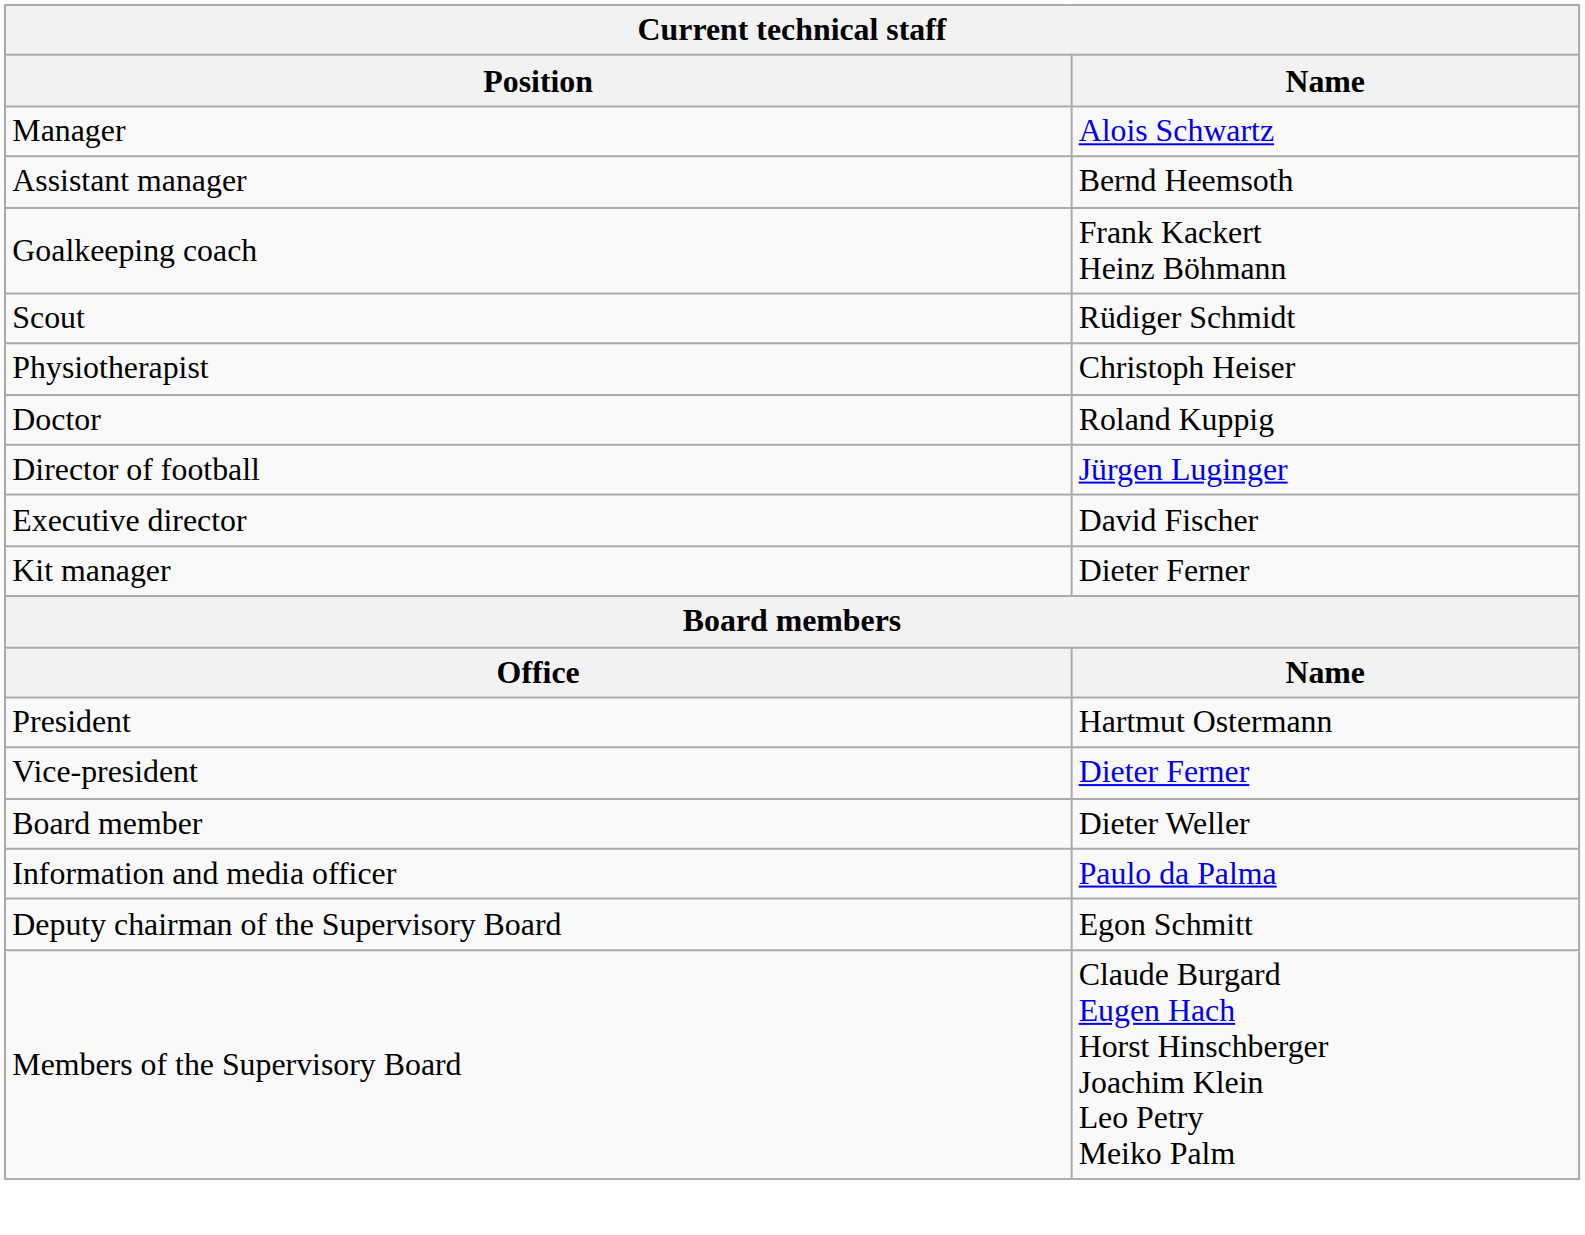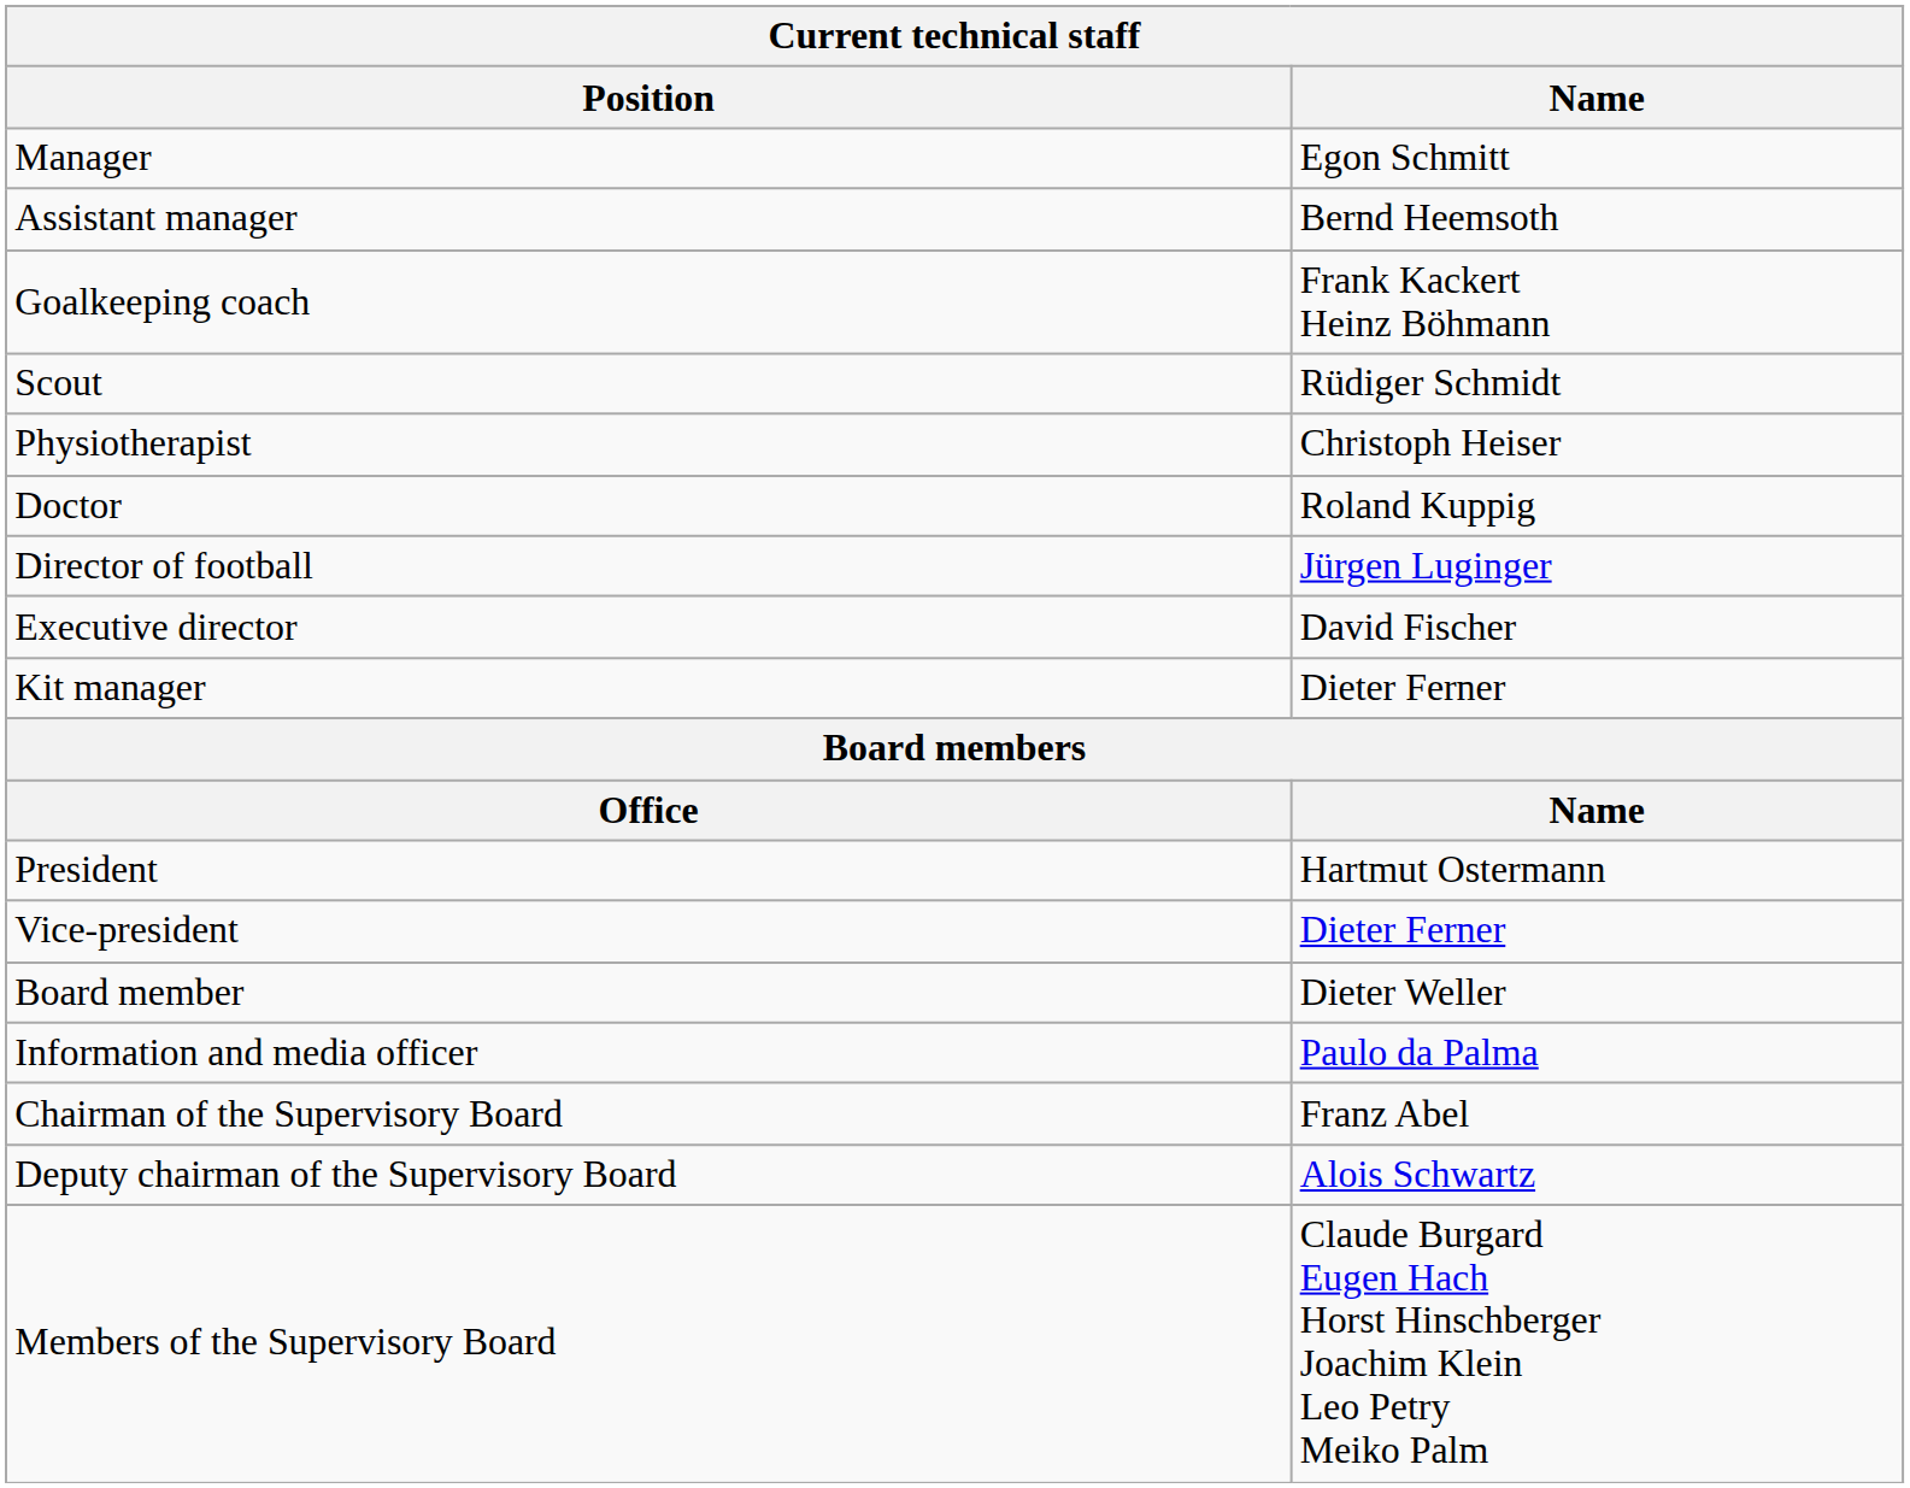Manager | Name: Alois Schwartz -> Egon Schmitt
+ row: Chairman of the Supervisory Board | Franz Abel
Deputy chairman of the Supervisory Board | Name: Egon Schmitt -> Alois Schwartz
